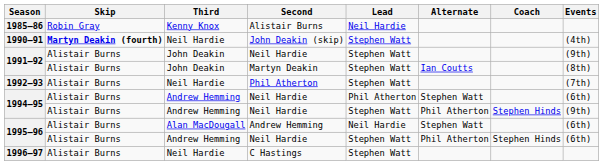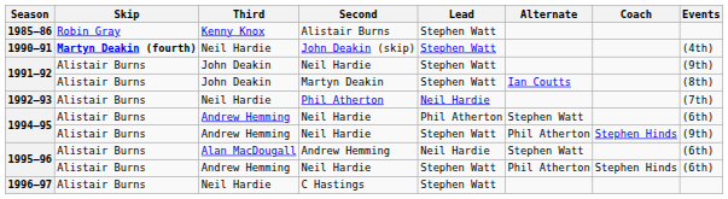1985–86 | Lead: Neil Hardie -> Stephen Watt
1992–93 | Lead: Stephen Watt -> Neil Hardie
